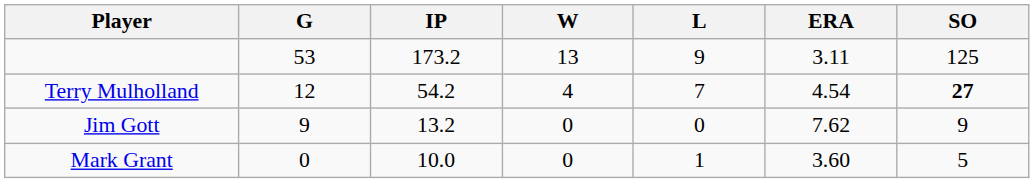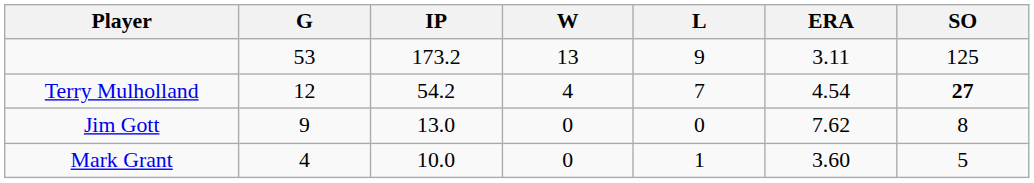Jim Gott | IP: 13.2 -> 13.0
Jim Gott | SO: 9 -> 8
Mark Grant | G: 0 -> 4
